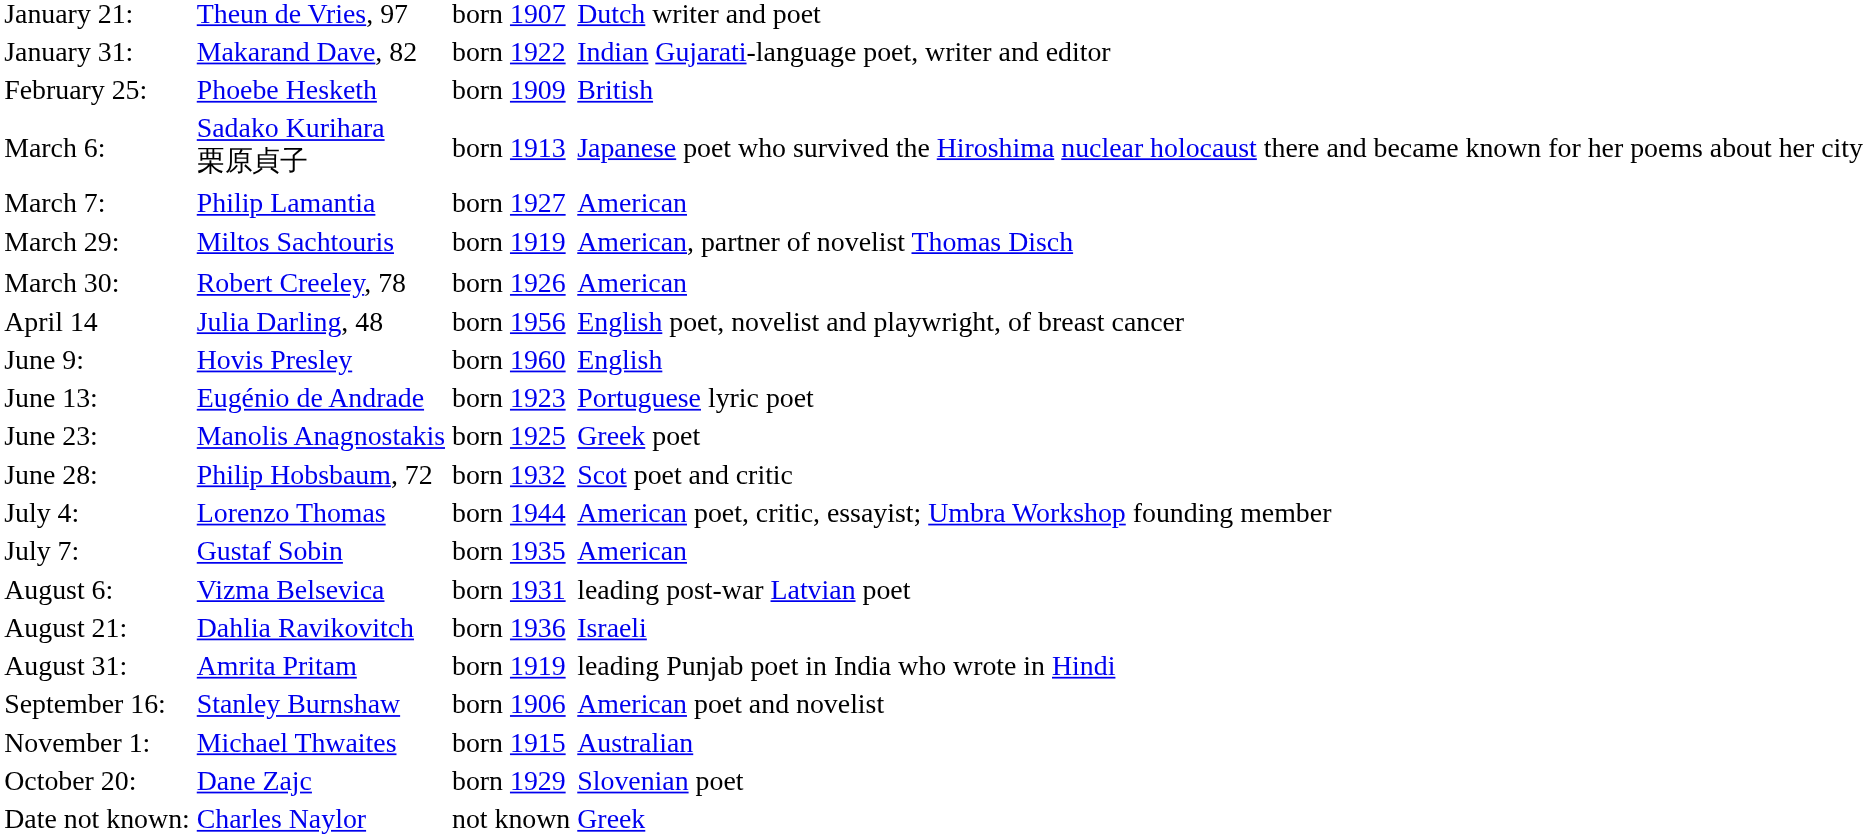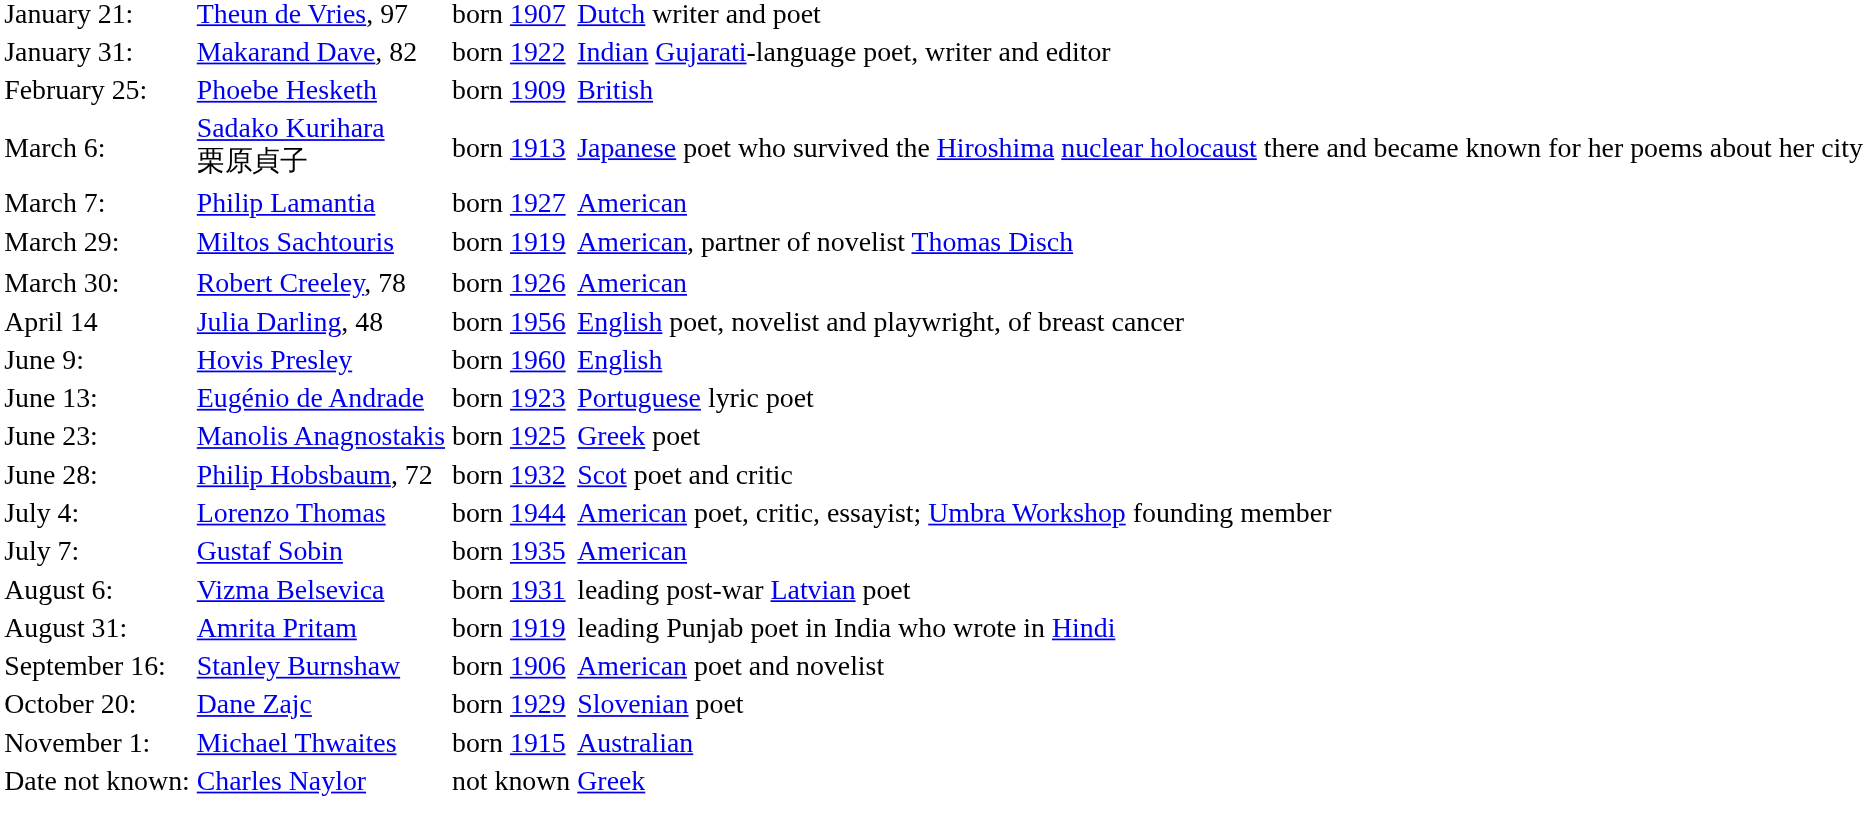- row: August 21: | Dahlia Ravikovitch | born 1936 | Israeli
rows swapped: October 20: <-> November 1:
